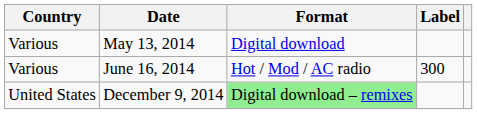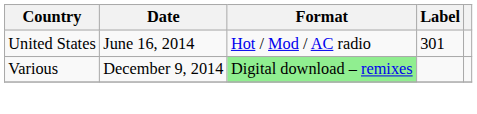- row: Various | May 13, 2014 | Digital download
June 16, 2014 | Country: Various -> United States
June 16, 2014 | Label: 300 -> 301
December 9, 2014 | Country: United States -> Various
